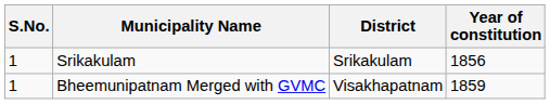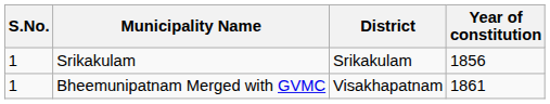Bheemunipatnam Merged with GVMC | Year of constitution: 1859 -> 1861
